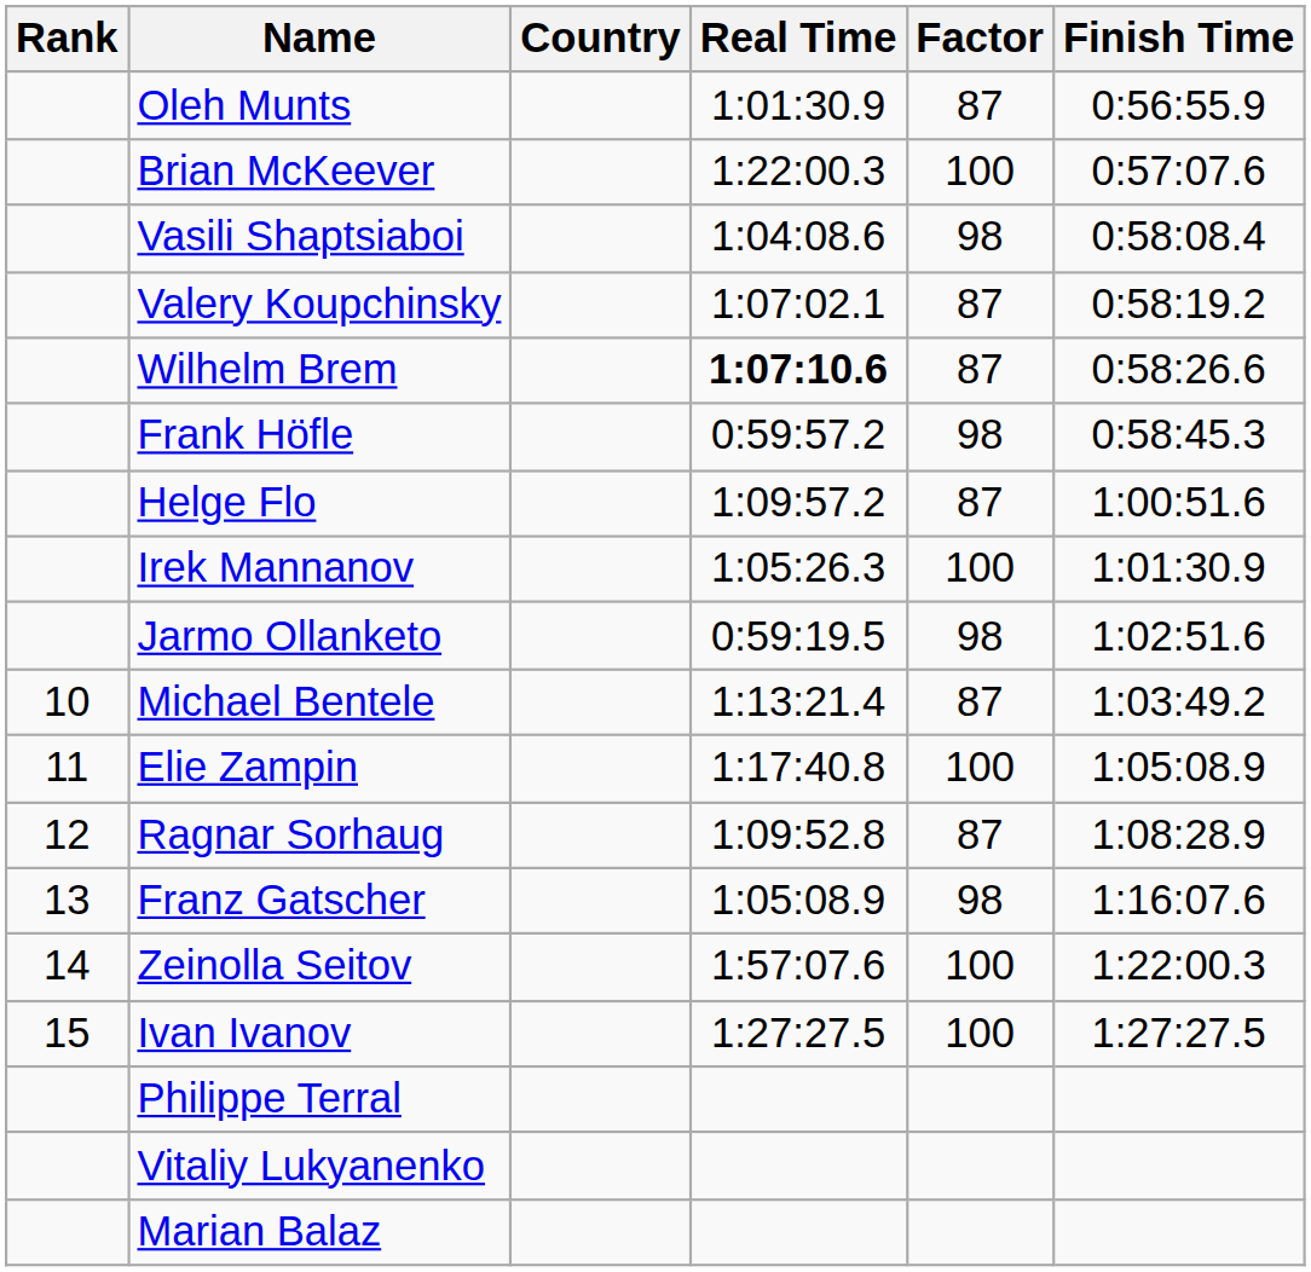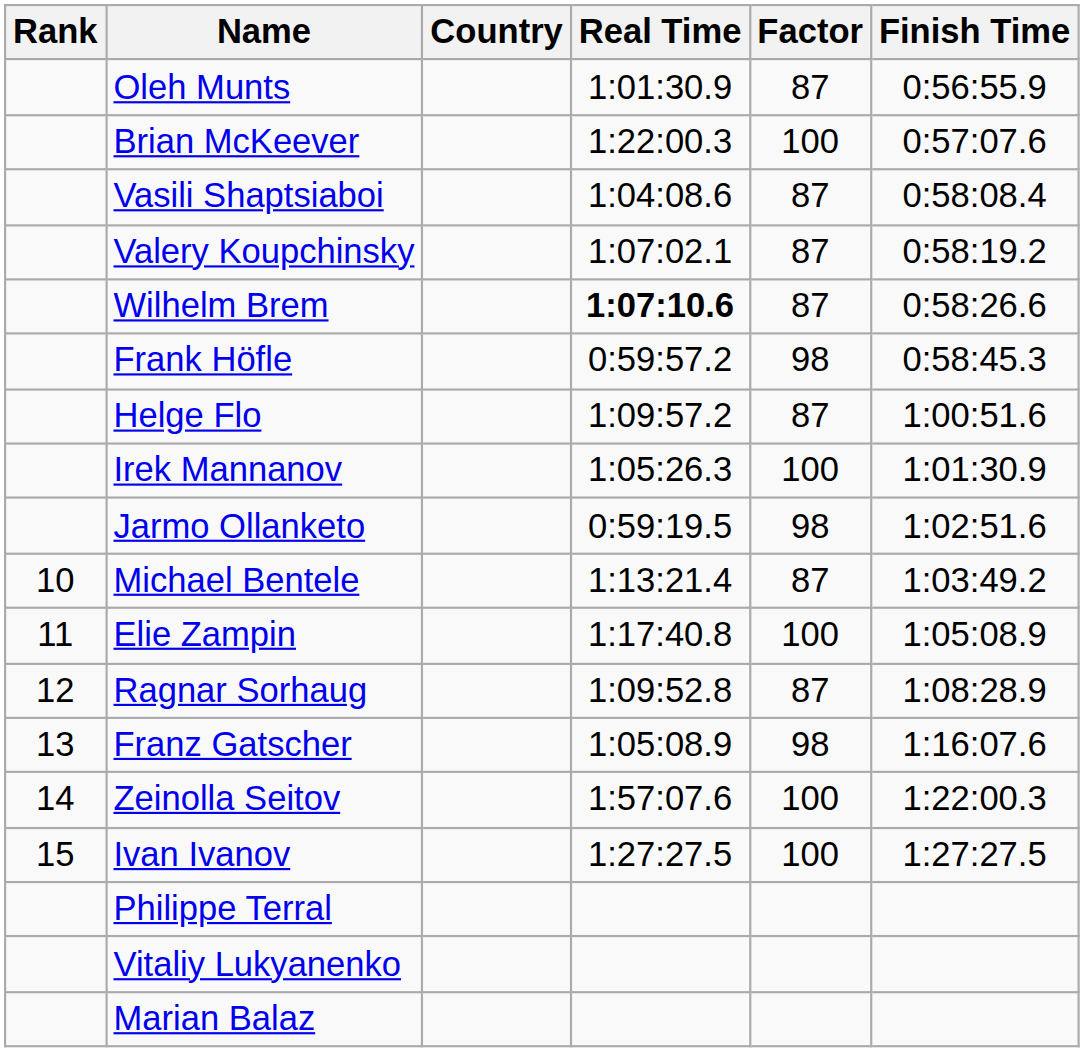Vasili Shaptsiaboi | Factor: 98 -> 87
